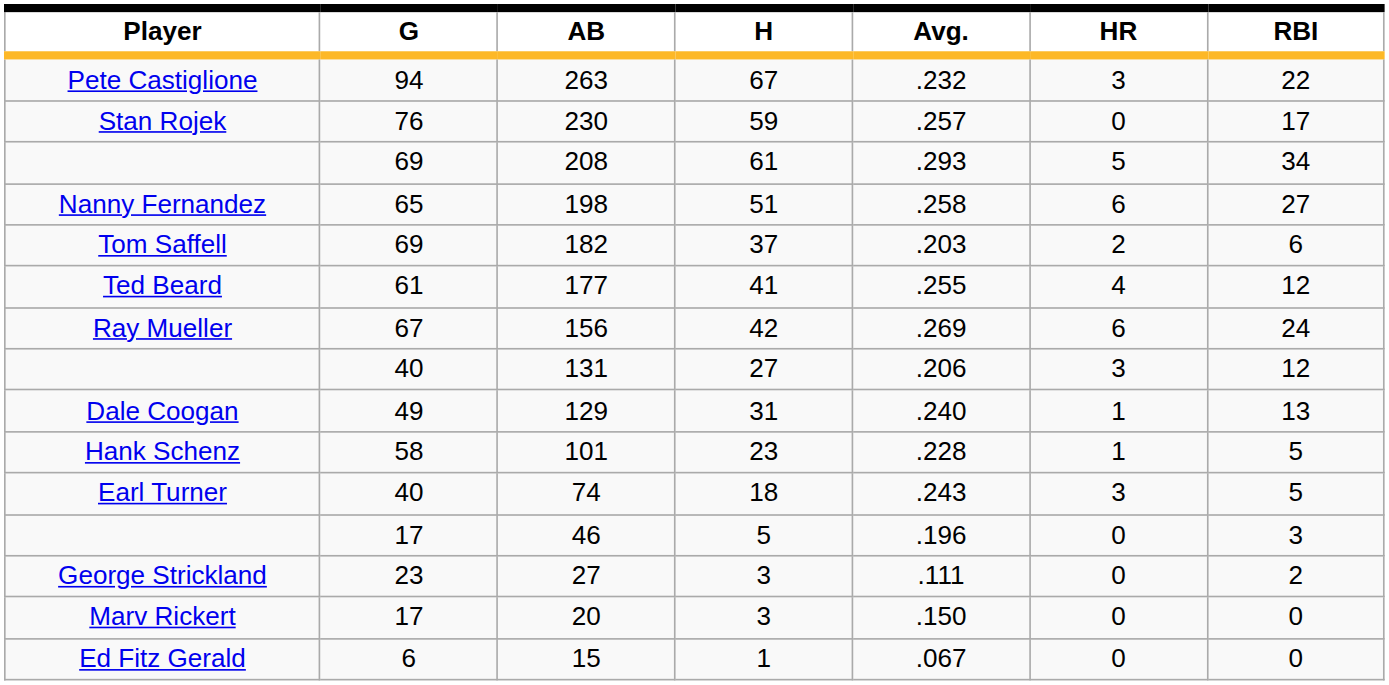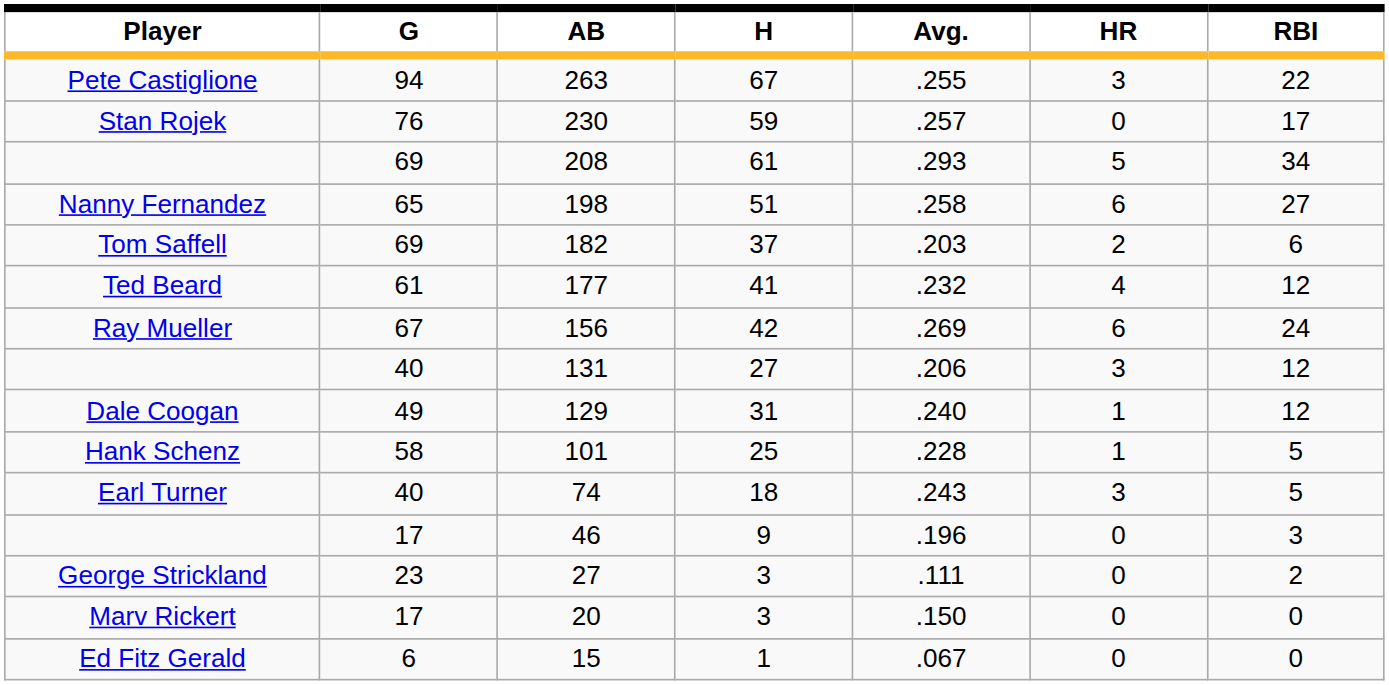263 | Avg.: .232 -> .255
177 | Avg.: .255 -> .232
129 | RBI: 13 -> 12
101 | H: 23 -> 25
46 | H: 5 -> 9
